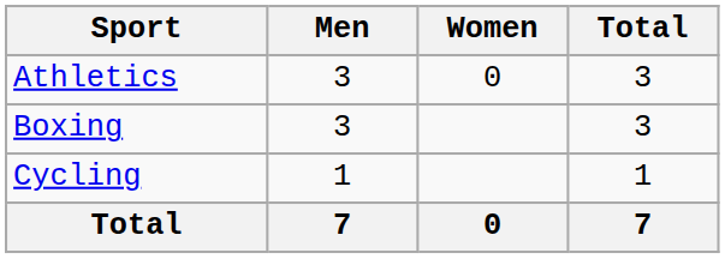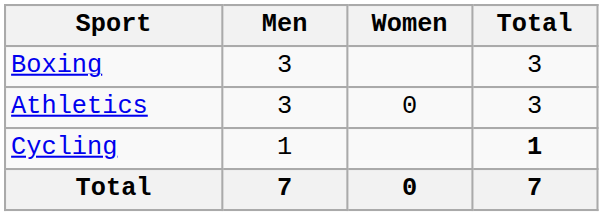rows swapped: Athletics <-> Boxing
Cycling | Total: normal -> bold
